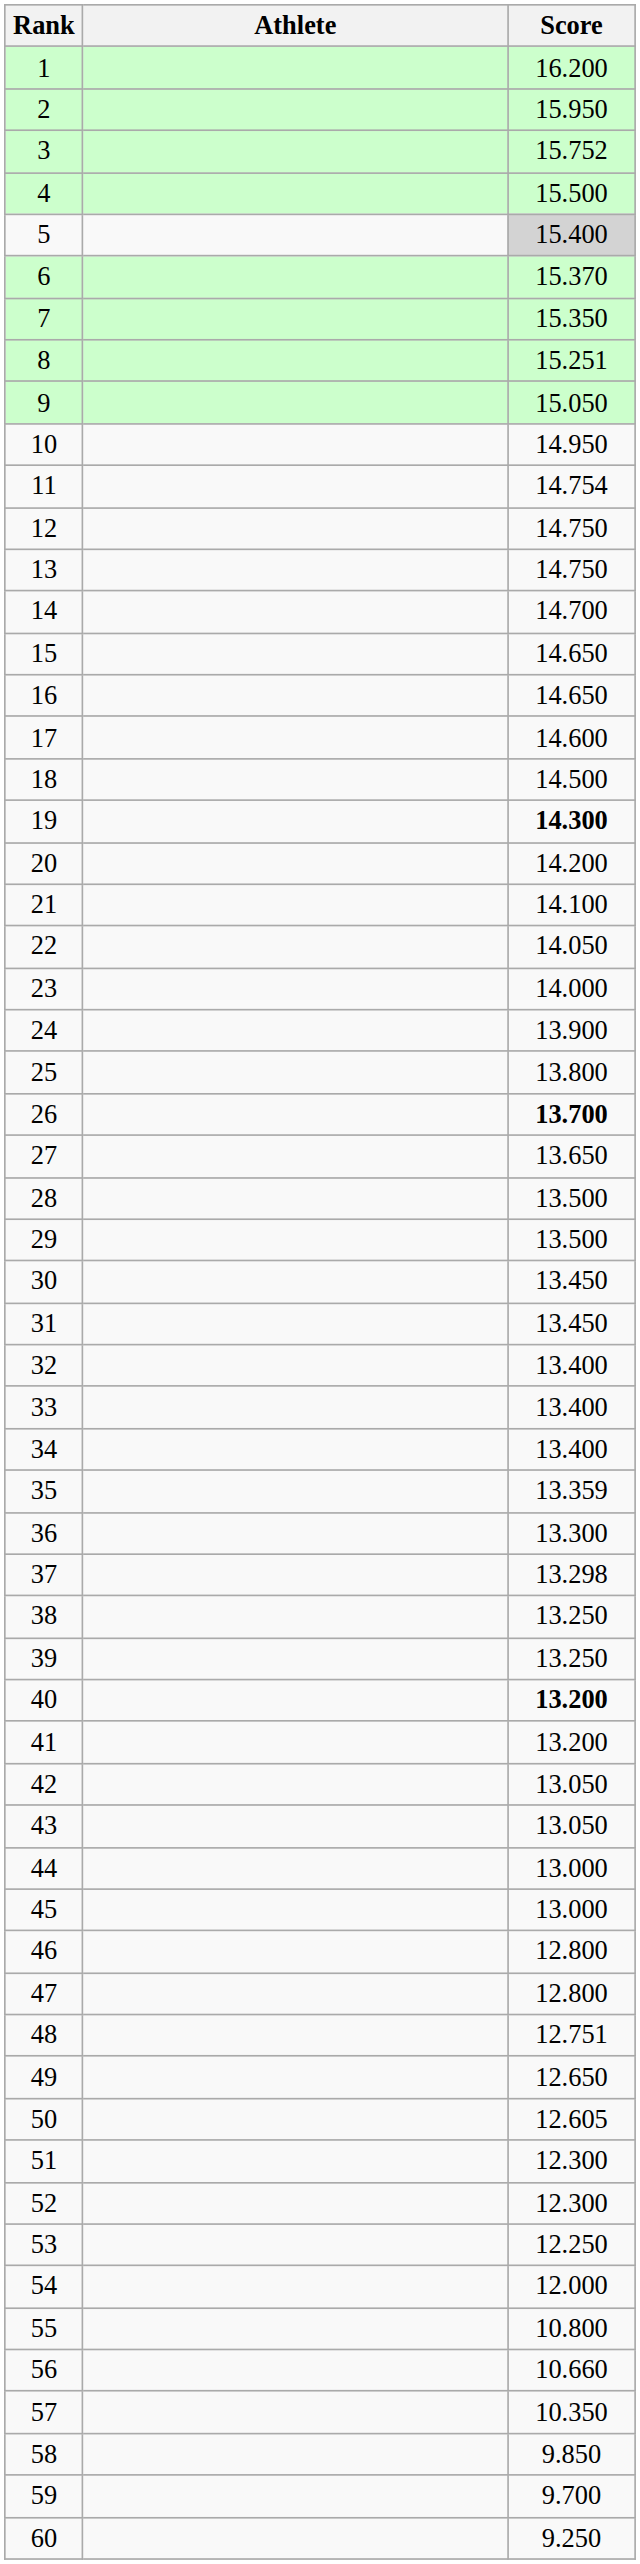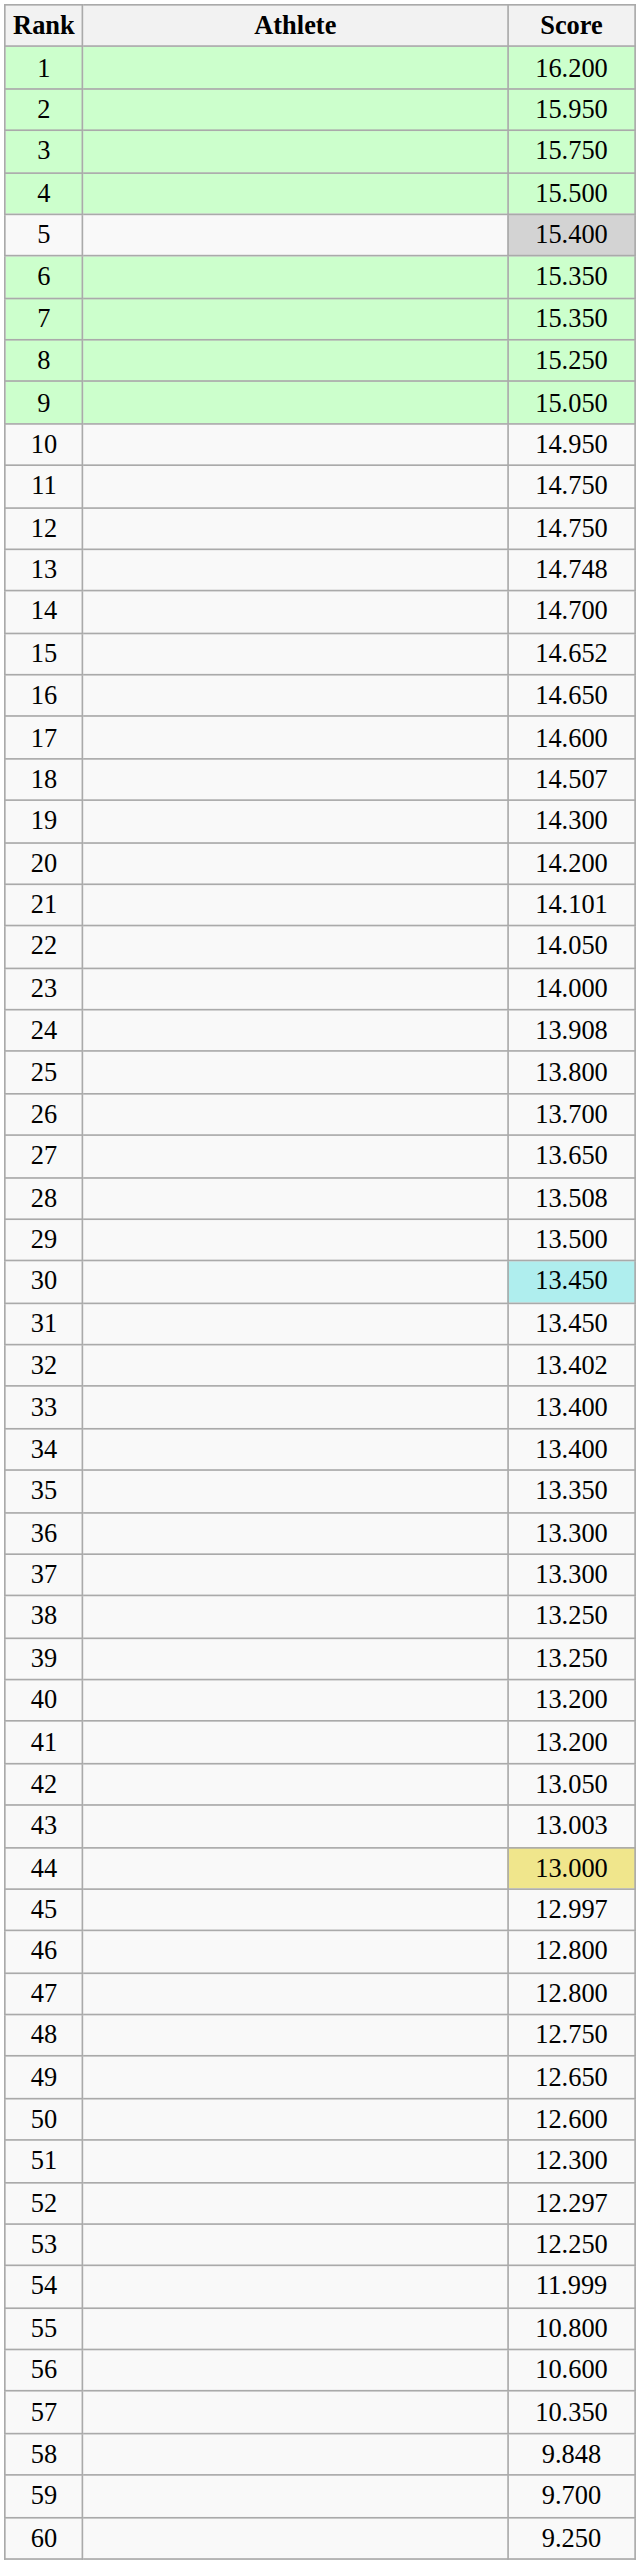3 | Score: 15.752 -> 15.750
6 | Score: 15.370 -> 15.350
8 | Score: 15.251 -> 15.250
11 | Score: 14.754 -> 14.750
13 | Score: 14.750 -> 14.748
15 | Score: 14.650 -> 14.652
18 | Score: 14.500 -> 14.507
19 | Score: bold -> normal
21 | Score: 14.100 -> 14.101
24 | Score: 13.900 -> 13.908
26 | Score: bold -> normal
28 | Score: 13.500 -> 13.508
30 | Score: no background -> paleturquoise background
32 | Score: 13.400 -> 13.402
35 | Score: 13.359 -> 13.350
37 | Score: 13.298 -> 13.300
40 | Score: bold -> normal
43 | Score: 13.050 -> 13.003
44 | Score: no background -> khaki background
45 | Score: 13.000 -> 12.997
48 | Score: 12.751 -> 12.750
50 | Score: 12.605 -> 12.600
52 | Score: 12.300 -> 12.297
54 | Score: 12.000 -> 11.999
56 | Score: 10.660 -> 10.600
58 | Score: 9.850 -> 9.848
